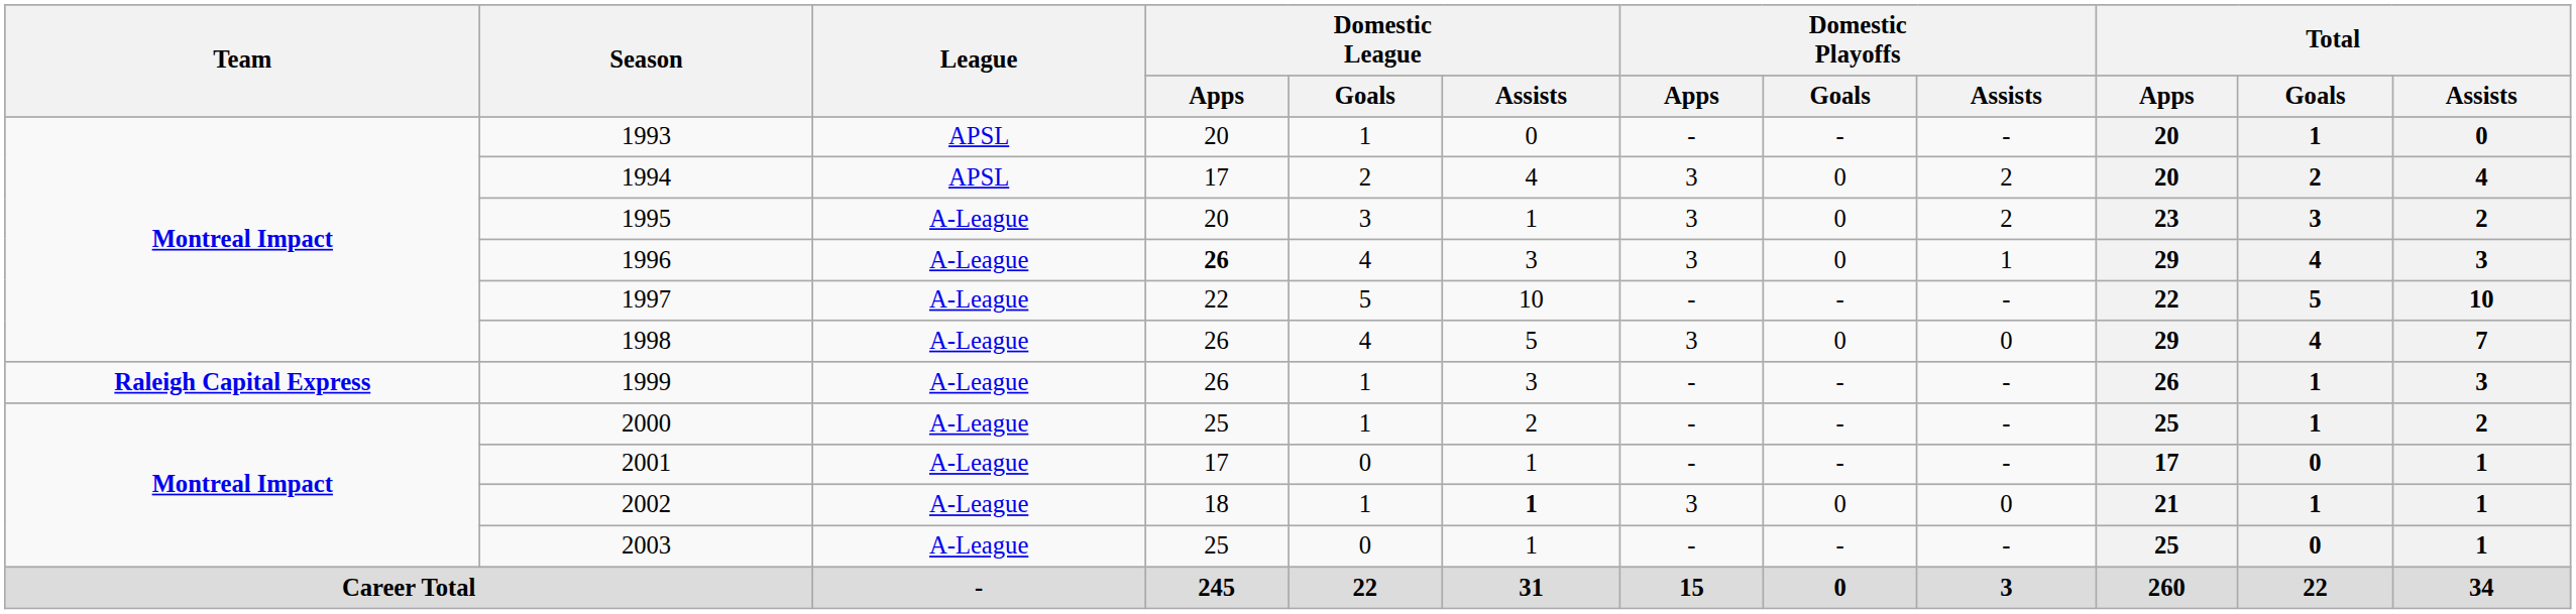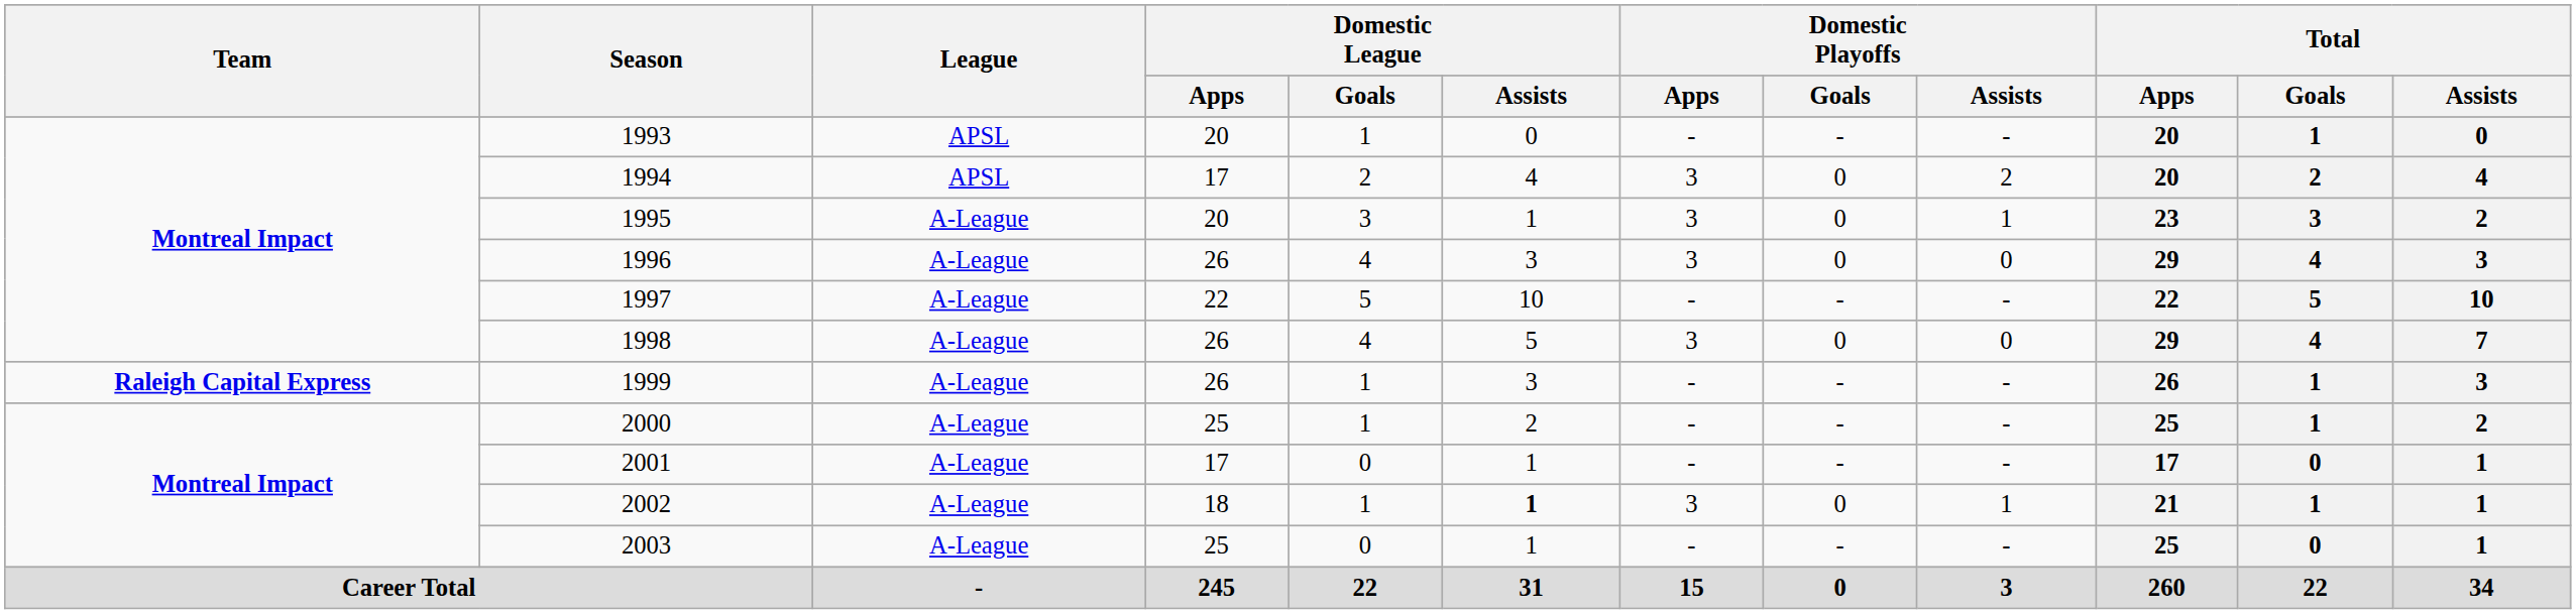1995 | Domestic Playoffs / Assists: 2 -> 1
1996 | Domestic League / Apps: bold -> normal
1996 | Domestic Playoffs / Assists: 1 -> 0
2002 | Domestic Playoffs / Assists: 0 -> 1
